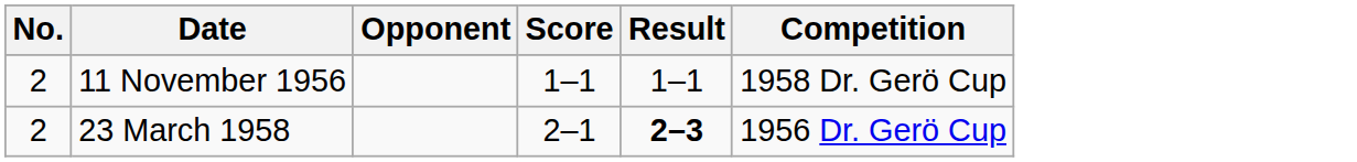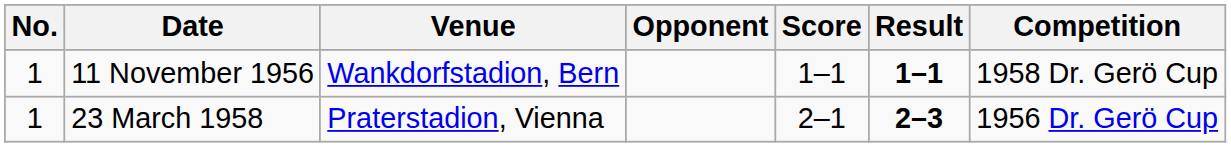+ column: Venue | Wankdorfstadion, Bern | Praterstadion, Vienna
11 November 1956 | No.: 2 -> 1
11 November 1956 | Result: normal -> bold
23 March 1958 | No.: 2 -> 1
